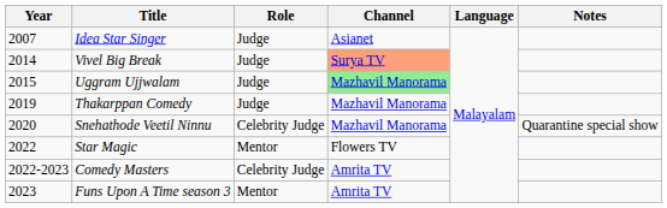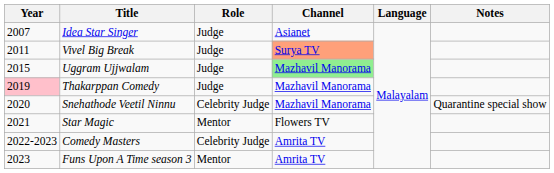Vivel Big Break | Year: 2014 -> 2011
Thakarppan Comedy | Year: no background -> pink background
Star Magic | Year: 2022 -> 2021
